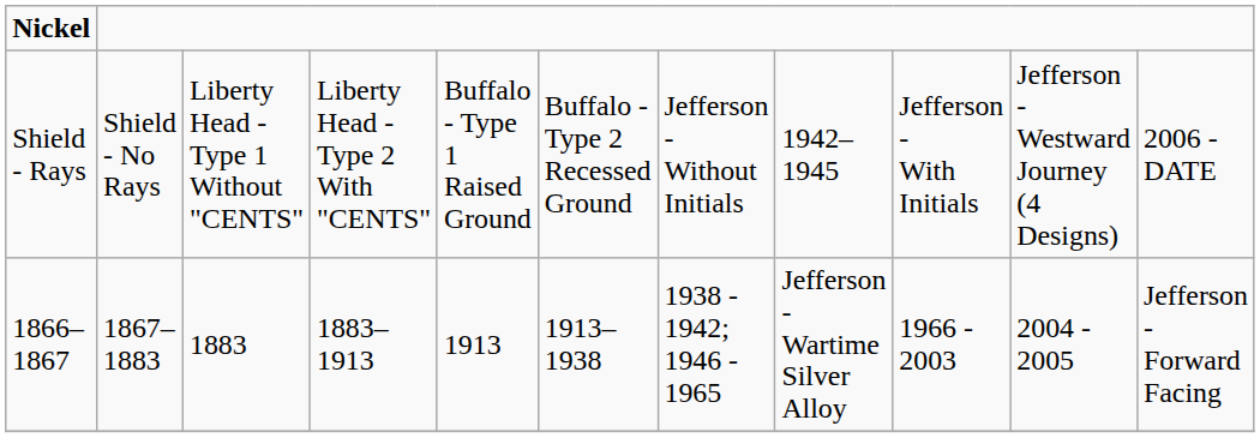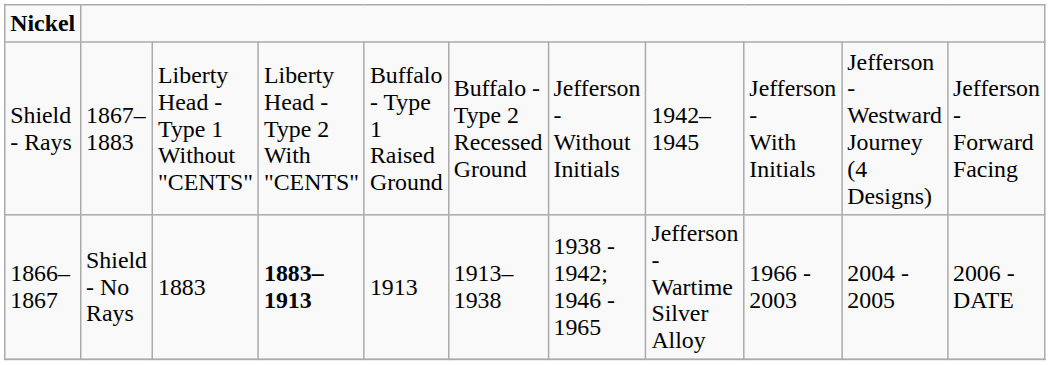Shield - Rays | column 2: Shield - No Rays -> 1867–1883
Shield - Rays | column 11: 2006 - DATE -> Jefferson - Forward Facing
1866–1867 | column 2: 1867–1883 -> Shield - No Rays
1866–1867 | column 4: normal -> bold
1866–1867 | column 11: Jefferson - Forward Facing -> 2006 - DATE
